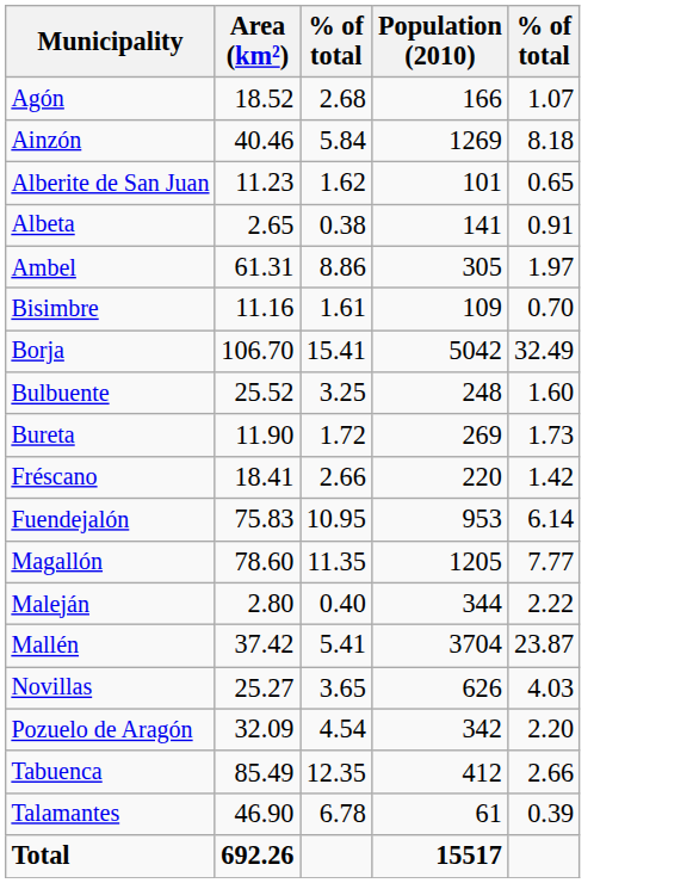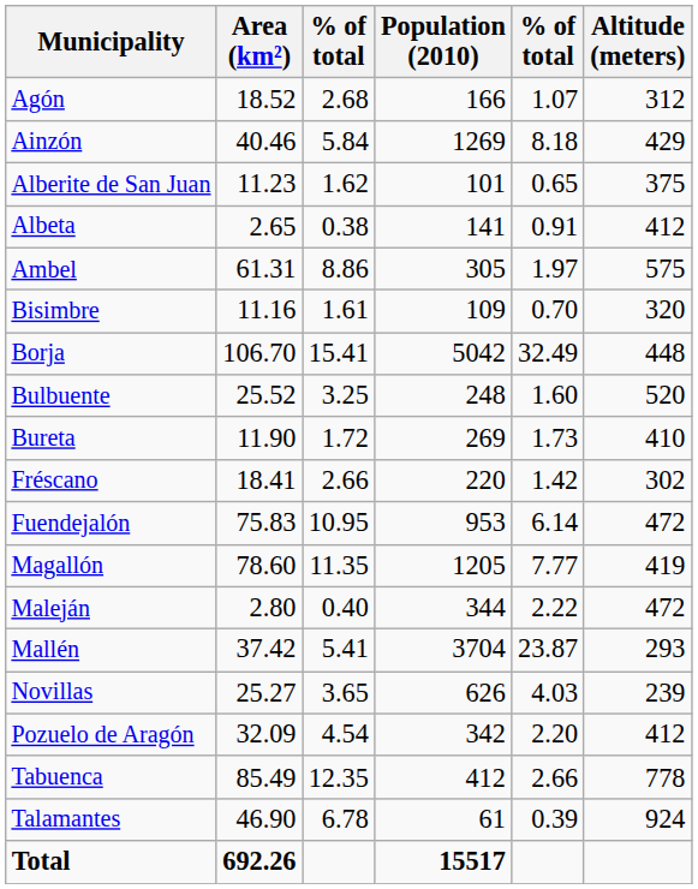+ column: Altitude (meters) | 312 | 429 | 375 | 412 | 575 | 320 | 448 | 520 | 410 | 302 | 472 | 419 | 472 | 293 | 239 | 412 | 778 | 924
